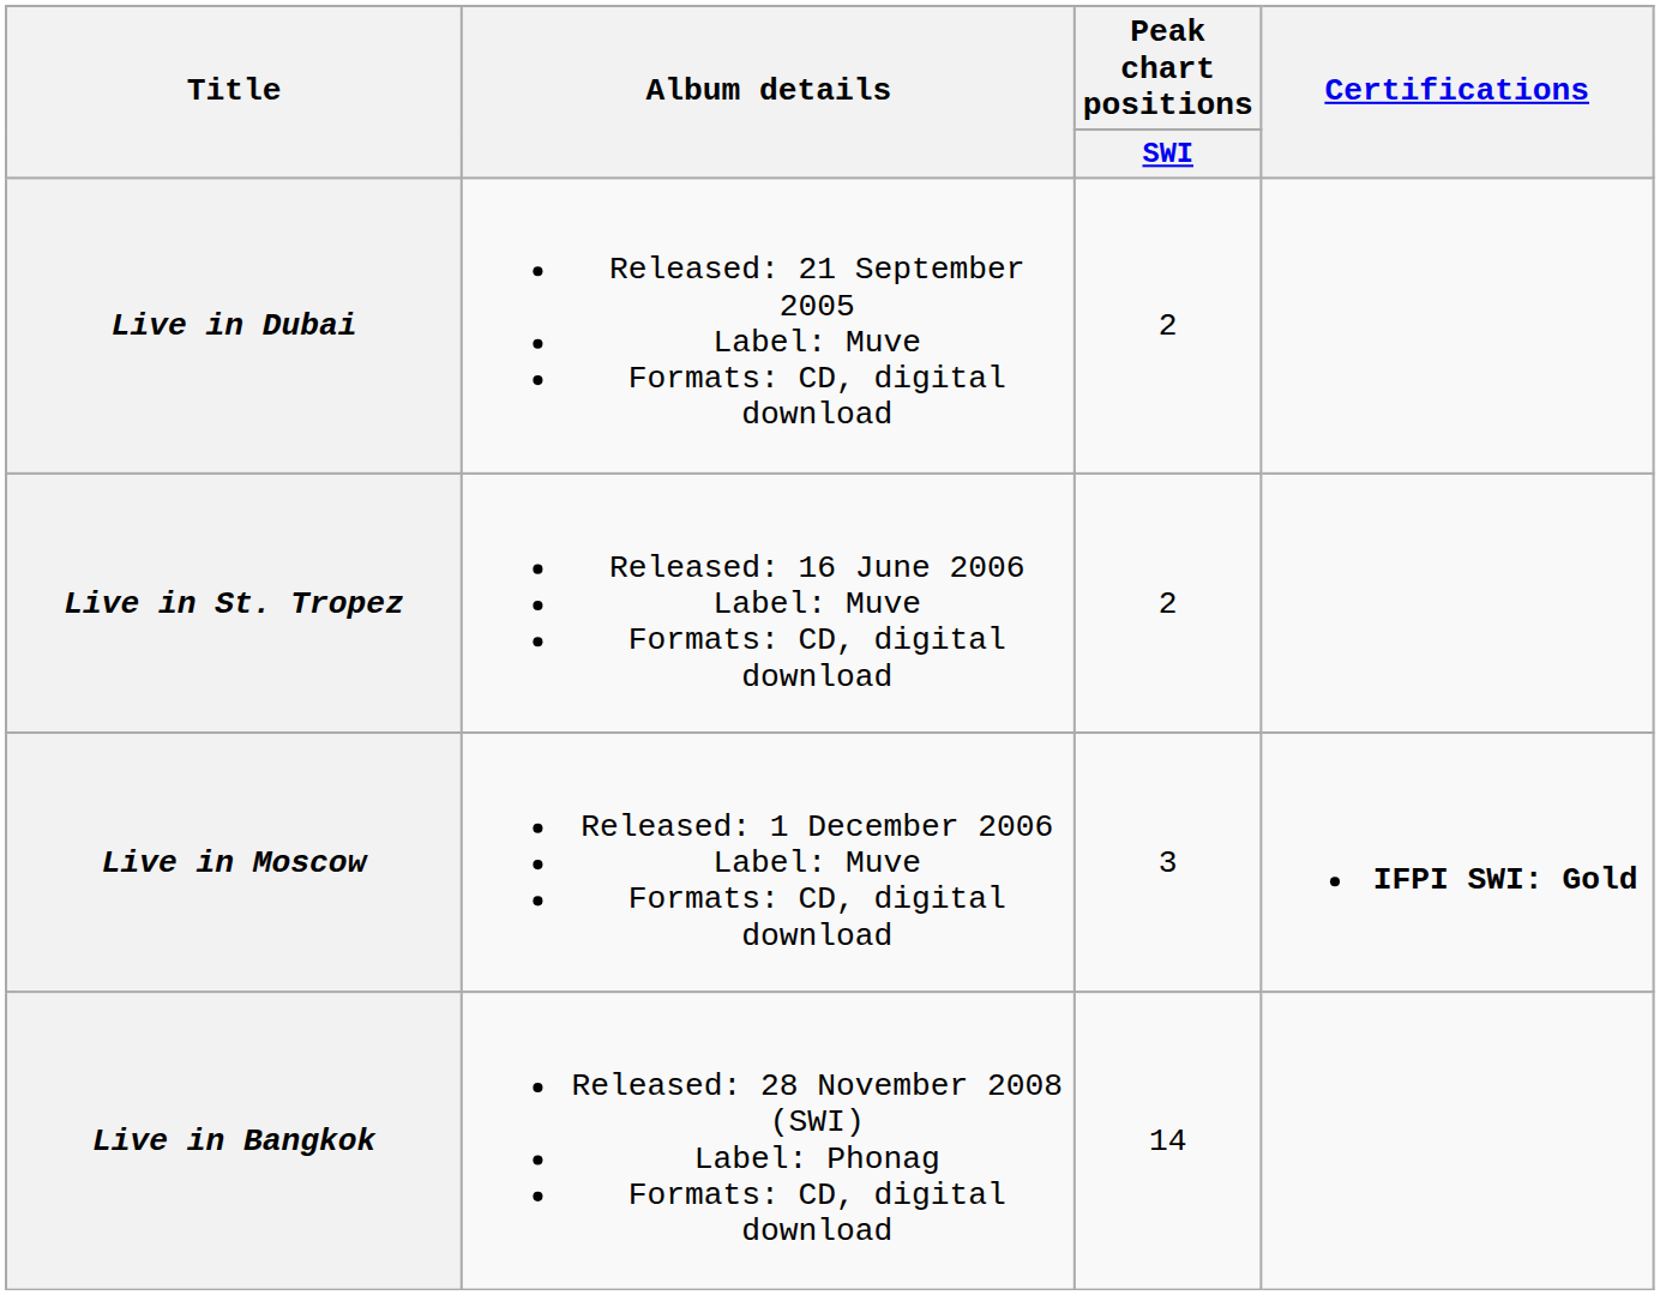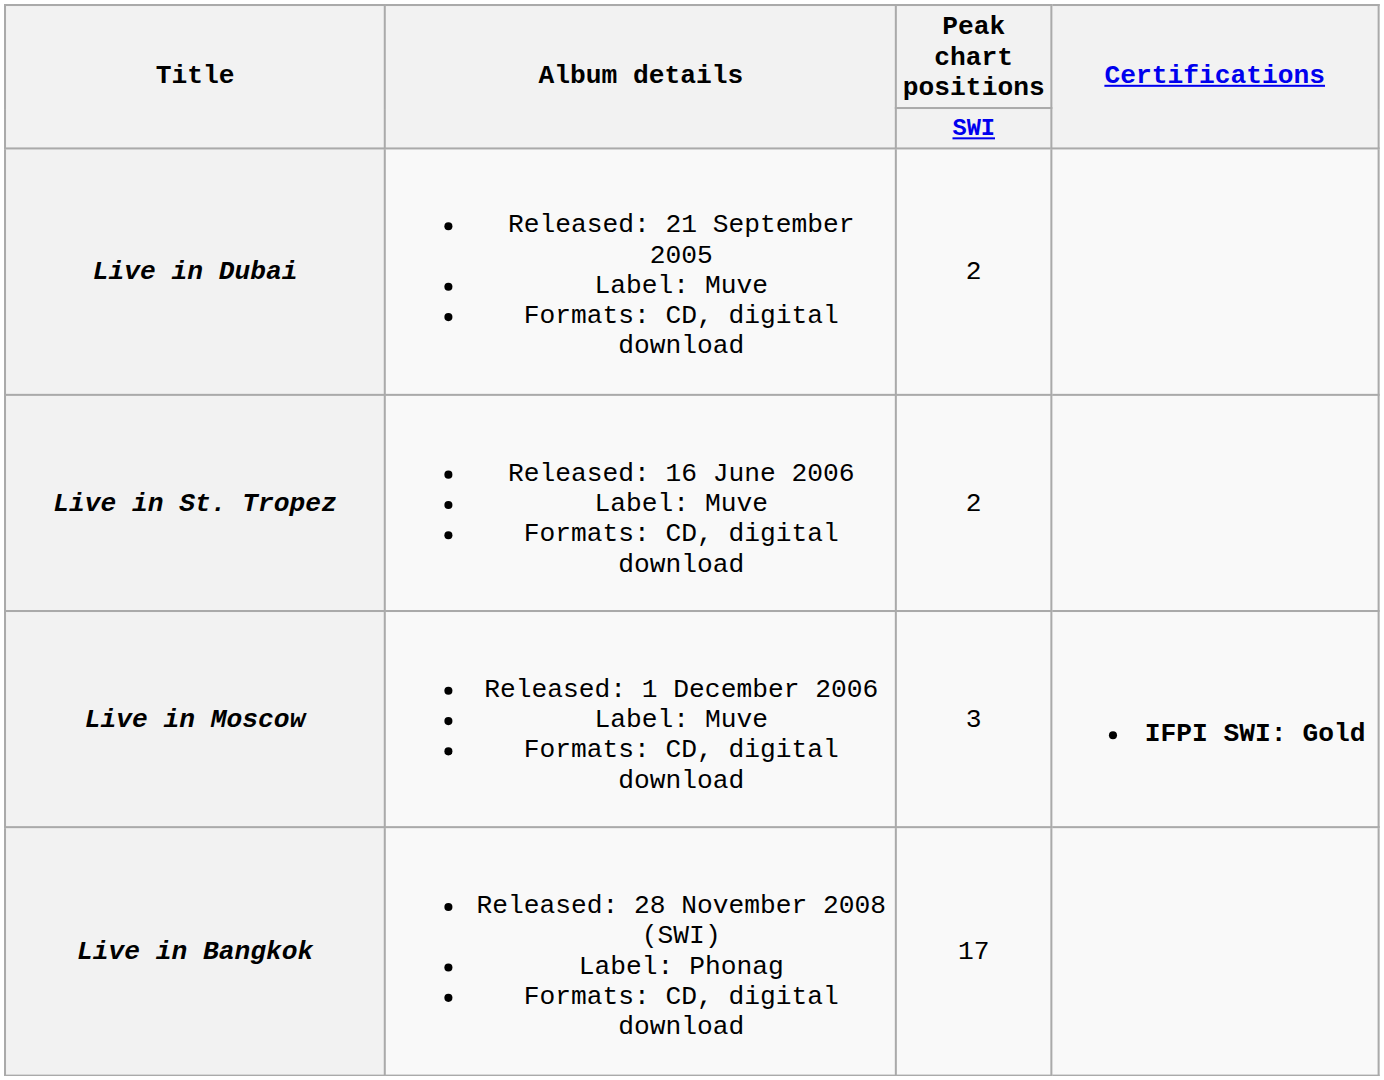Live in Bangkok | Peak chart positions / SWI: 14 -> 17
